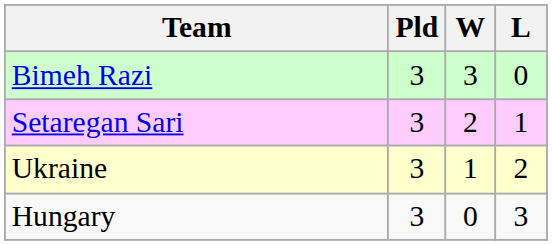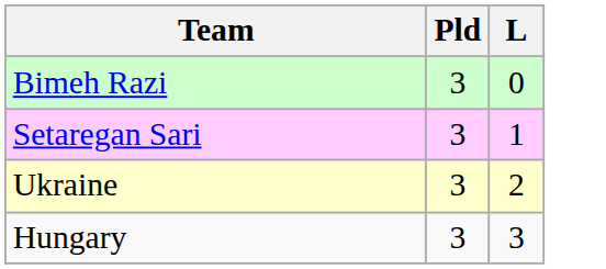- column: W | 3 | 2 | 1 | 0
